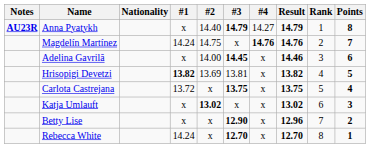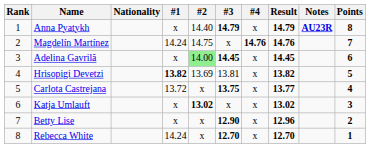columns swapped: Rank <-> Notes
Anna Pyatykh | #4: 14.27 -> x
Adelina Gavrilă | #2: no background -> lightgreen background
Adelina Gavrilă | Result: 14.46 -> 14.45
Carlota Castrejana | Result: 13.75 -> 13.77
